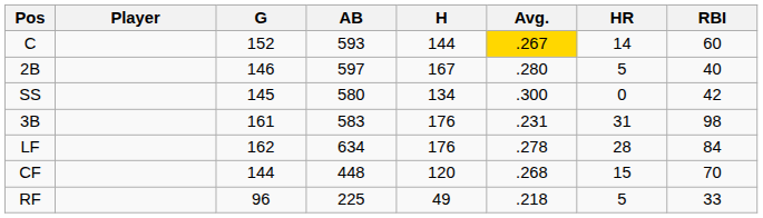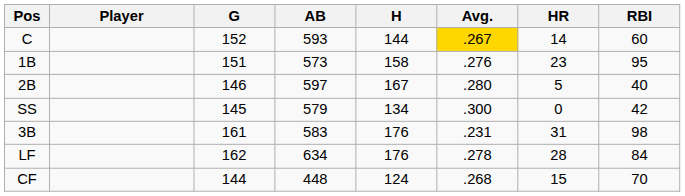+ row: 1B | 151 | 573 | 158 | .276 | 23 | 95
SS | AB: 580 -> 579
CF | H: 120 -> 124
- row: RF | 96 | 225 | 49 | .218 | 5 | 33
